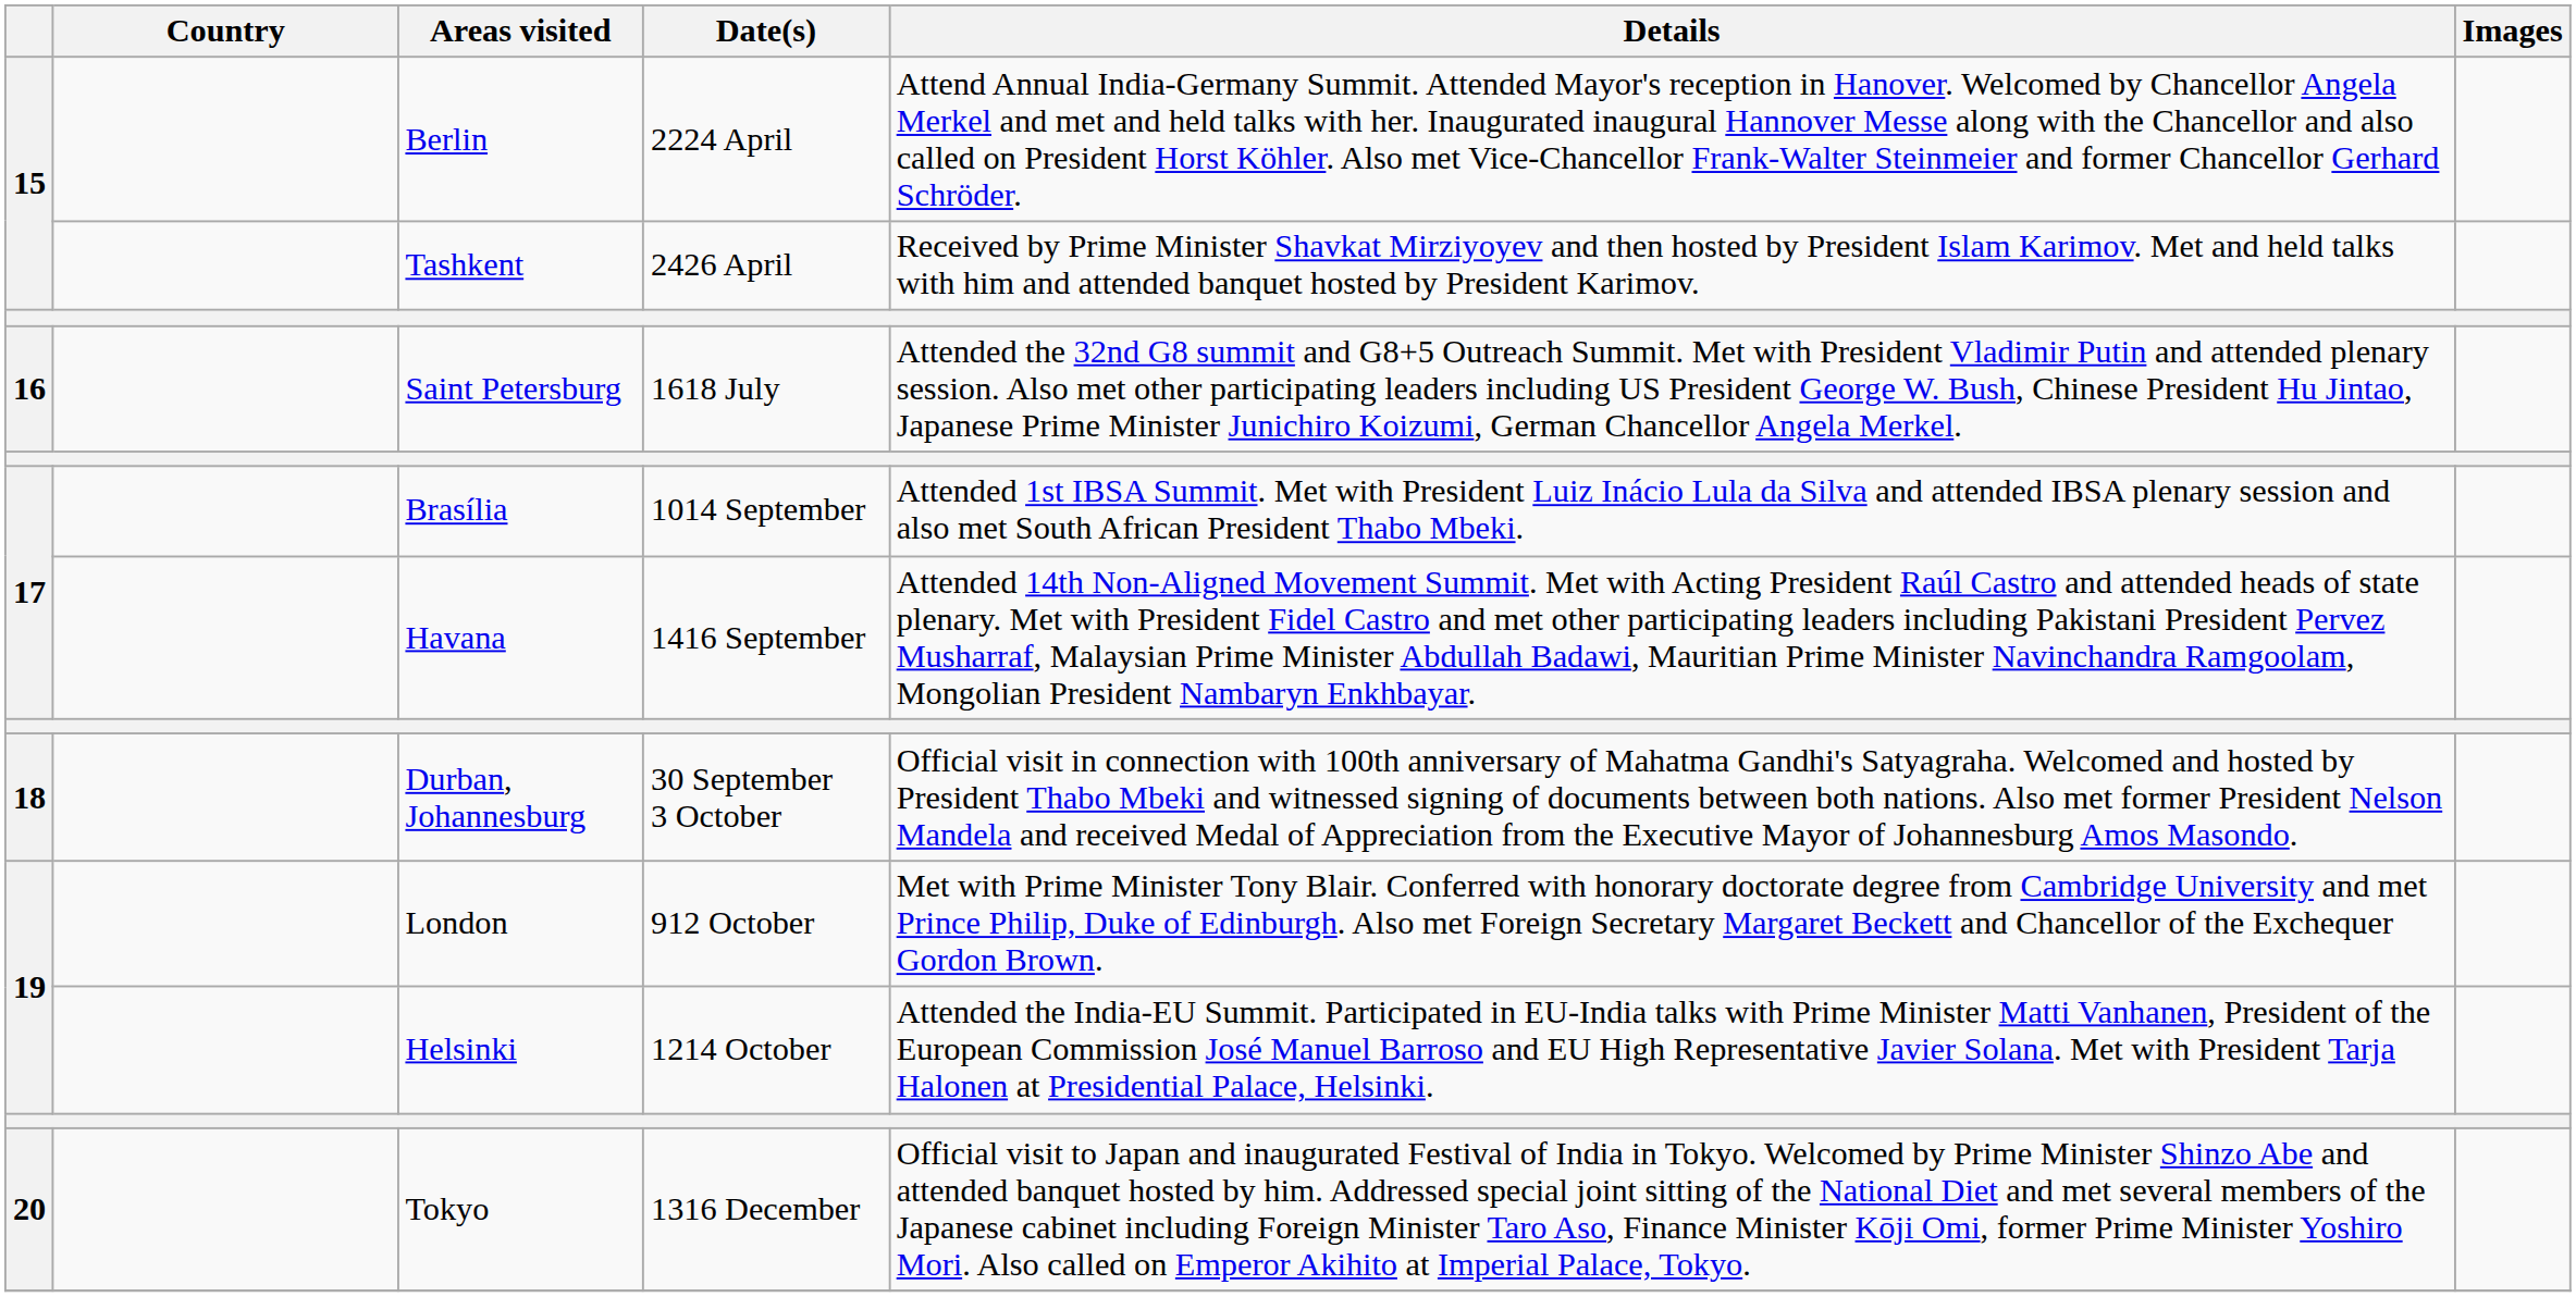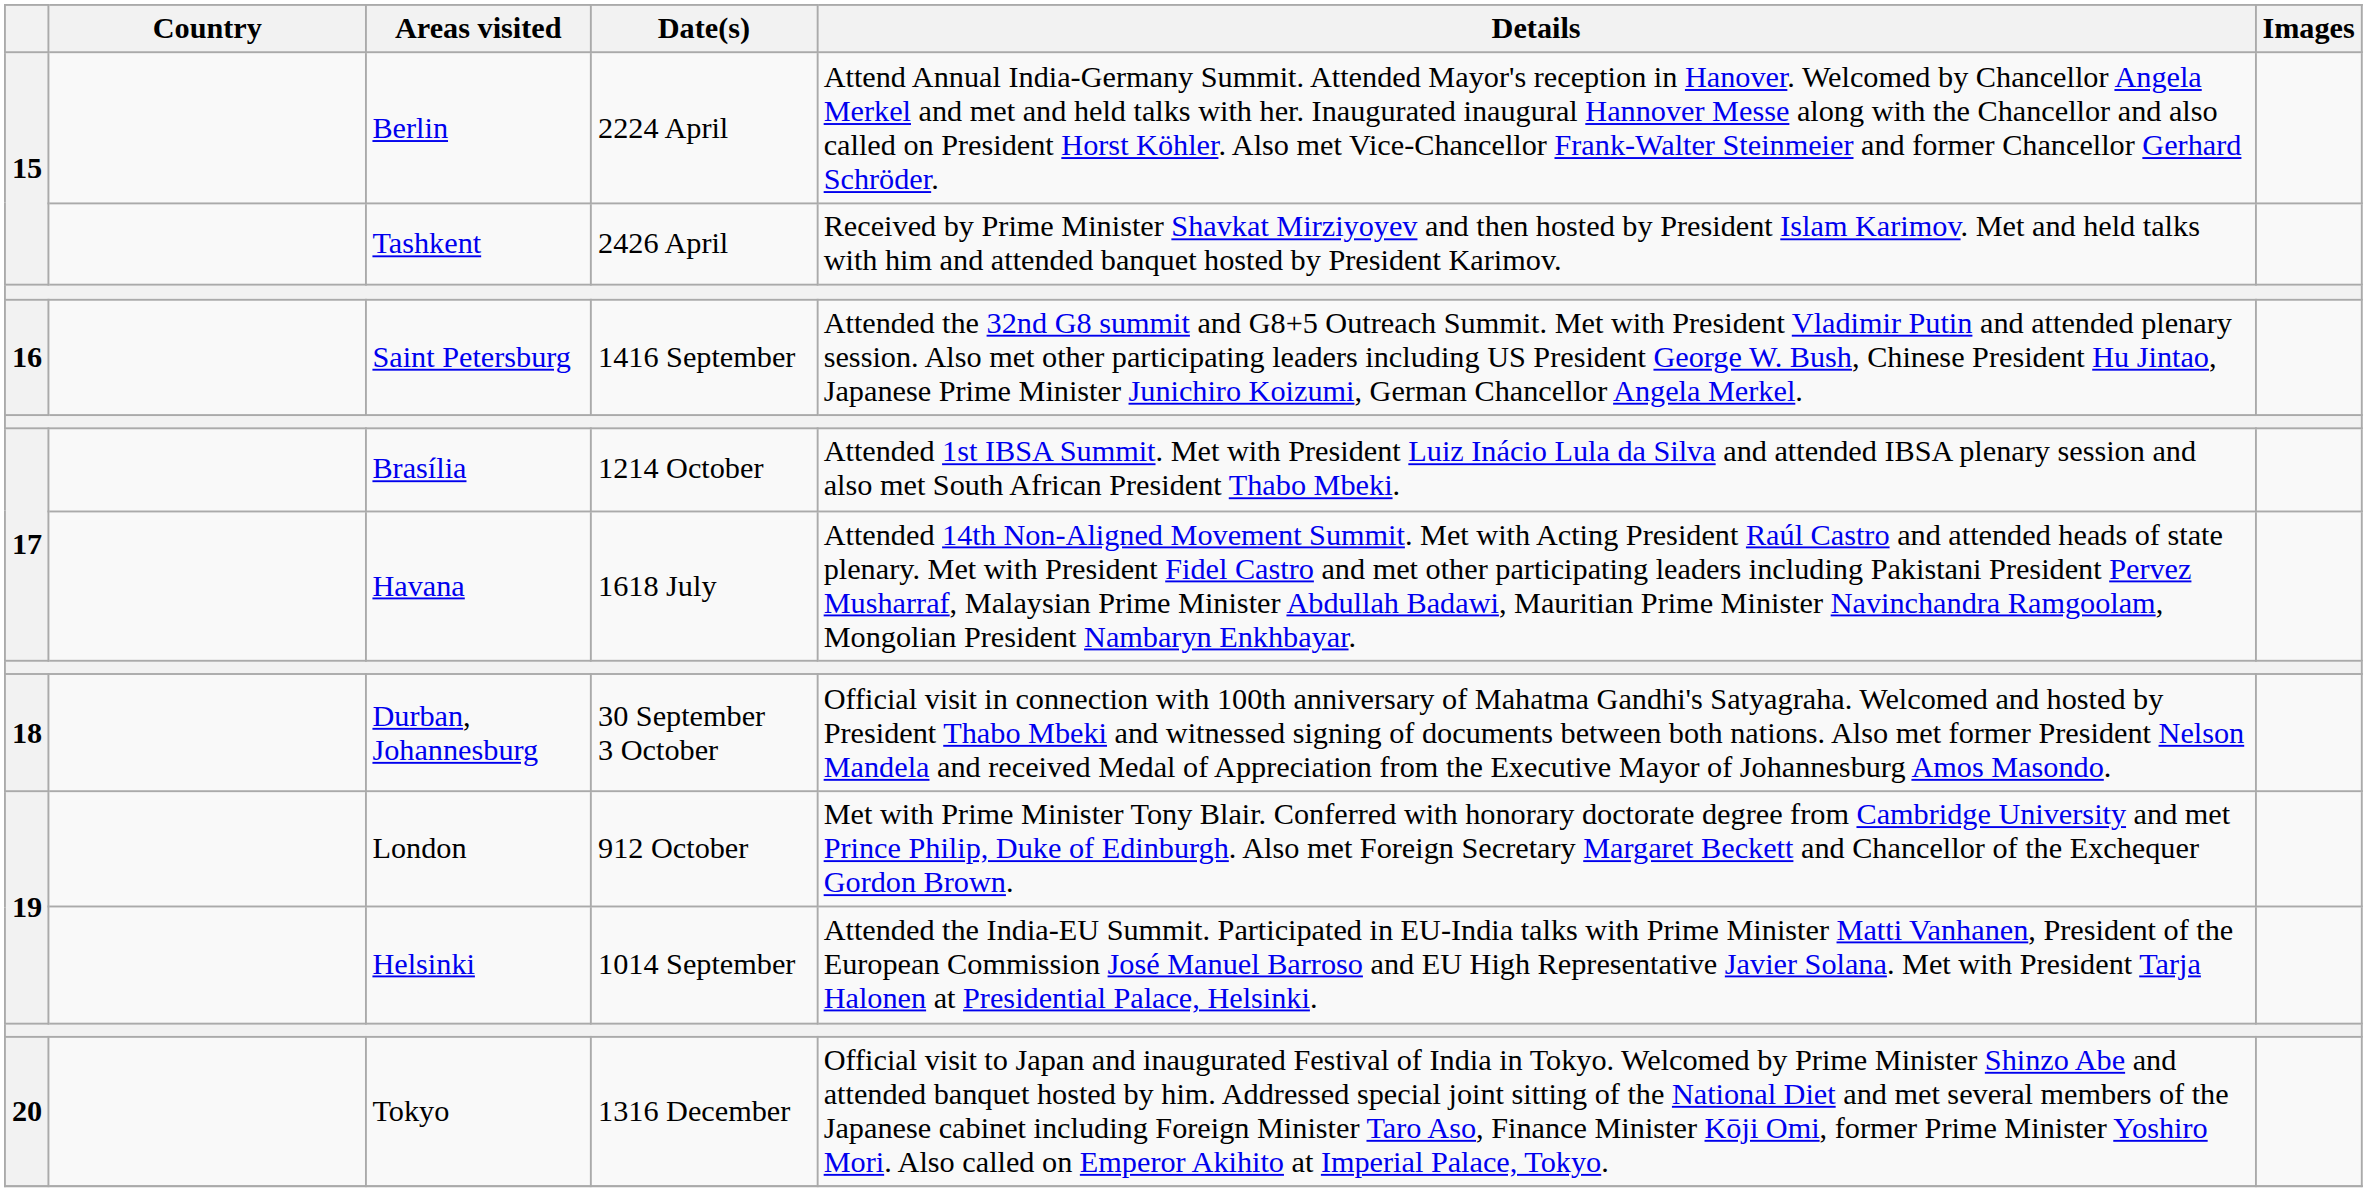Saint Petersburg | Date(s): 1618 July -> 1416 September
Brasília | Date(s): 1014 September -> 1214 October
Havana | Date(s): 1416 September -> 1618 July
Helsinki | Date(s): 1214 October -> 1014 September
